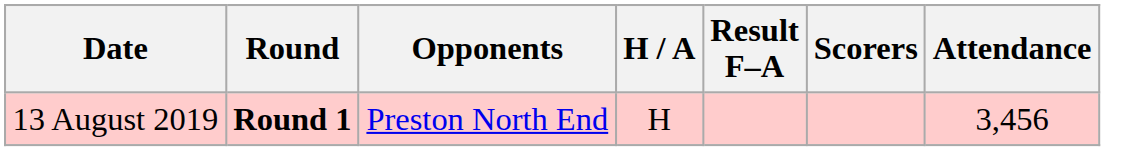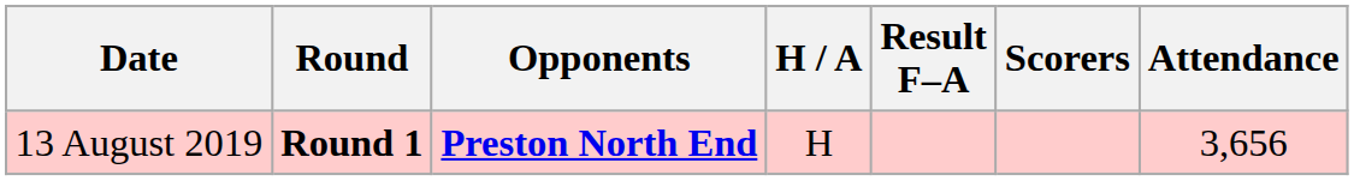13 August 2019 | Opponents: normal -> bold
13 August 2019 | Attendance: 3,456 -> 3,656
